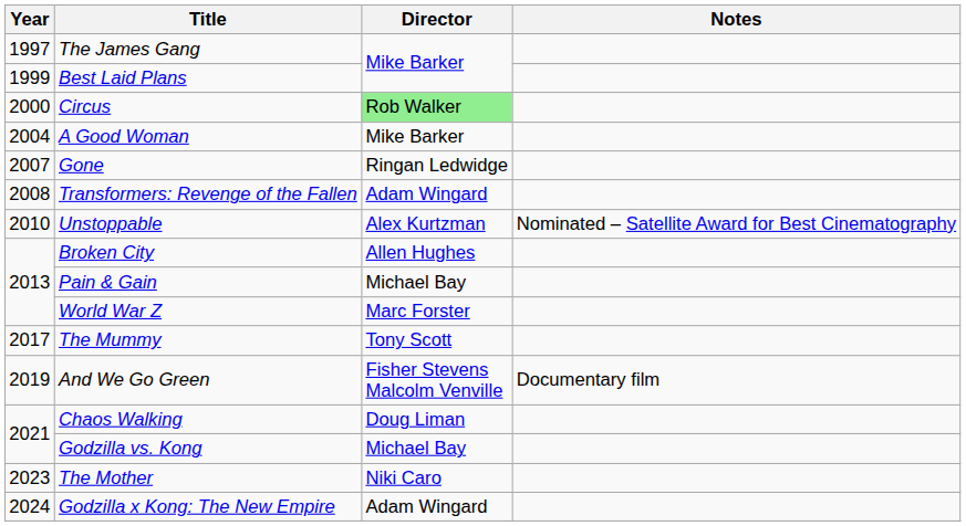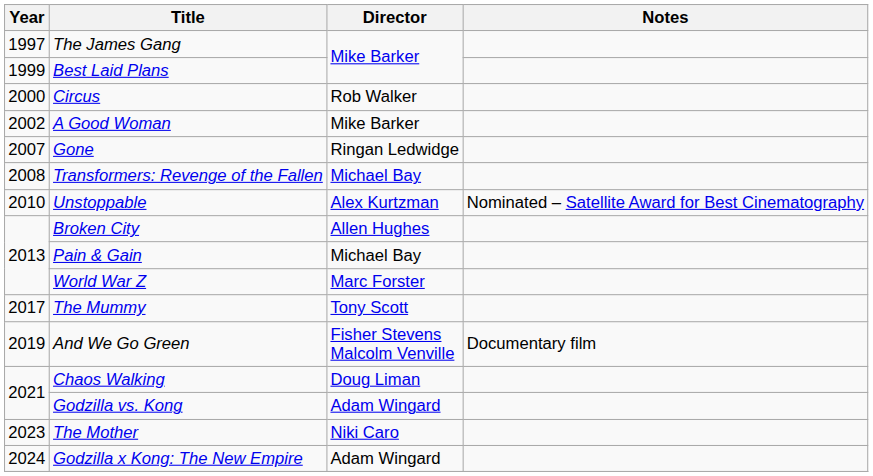Circus | Director: lightgreen background -> no background
A Good Woman | Year: 2004 -> 2002
Transformers: Revenge of the Fallen | Director: Adam Wingard -> Michael Bay
Godzilla vs. Kong | Director: Michael Bay -> Adam Wingard
